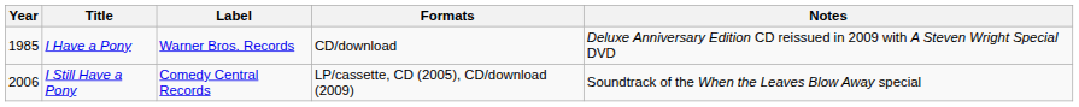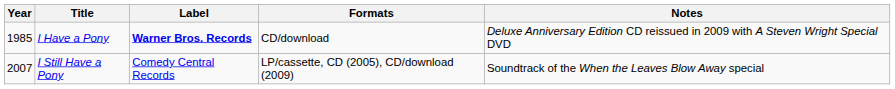I Have a Pony | Label: normal -> bold
I Still Have a Pony | Year: 2006 -> 2007
